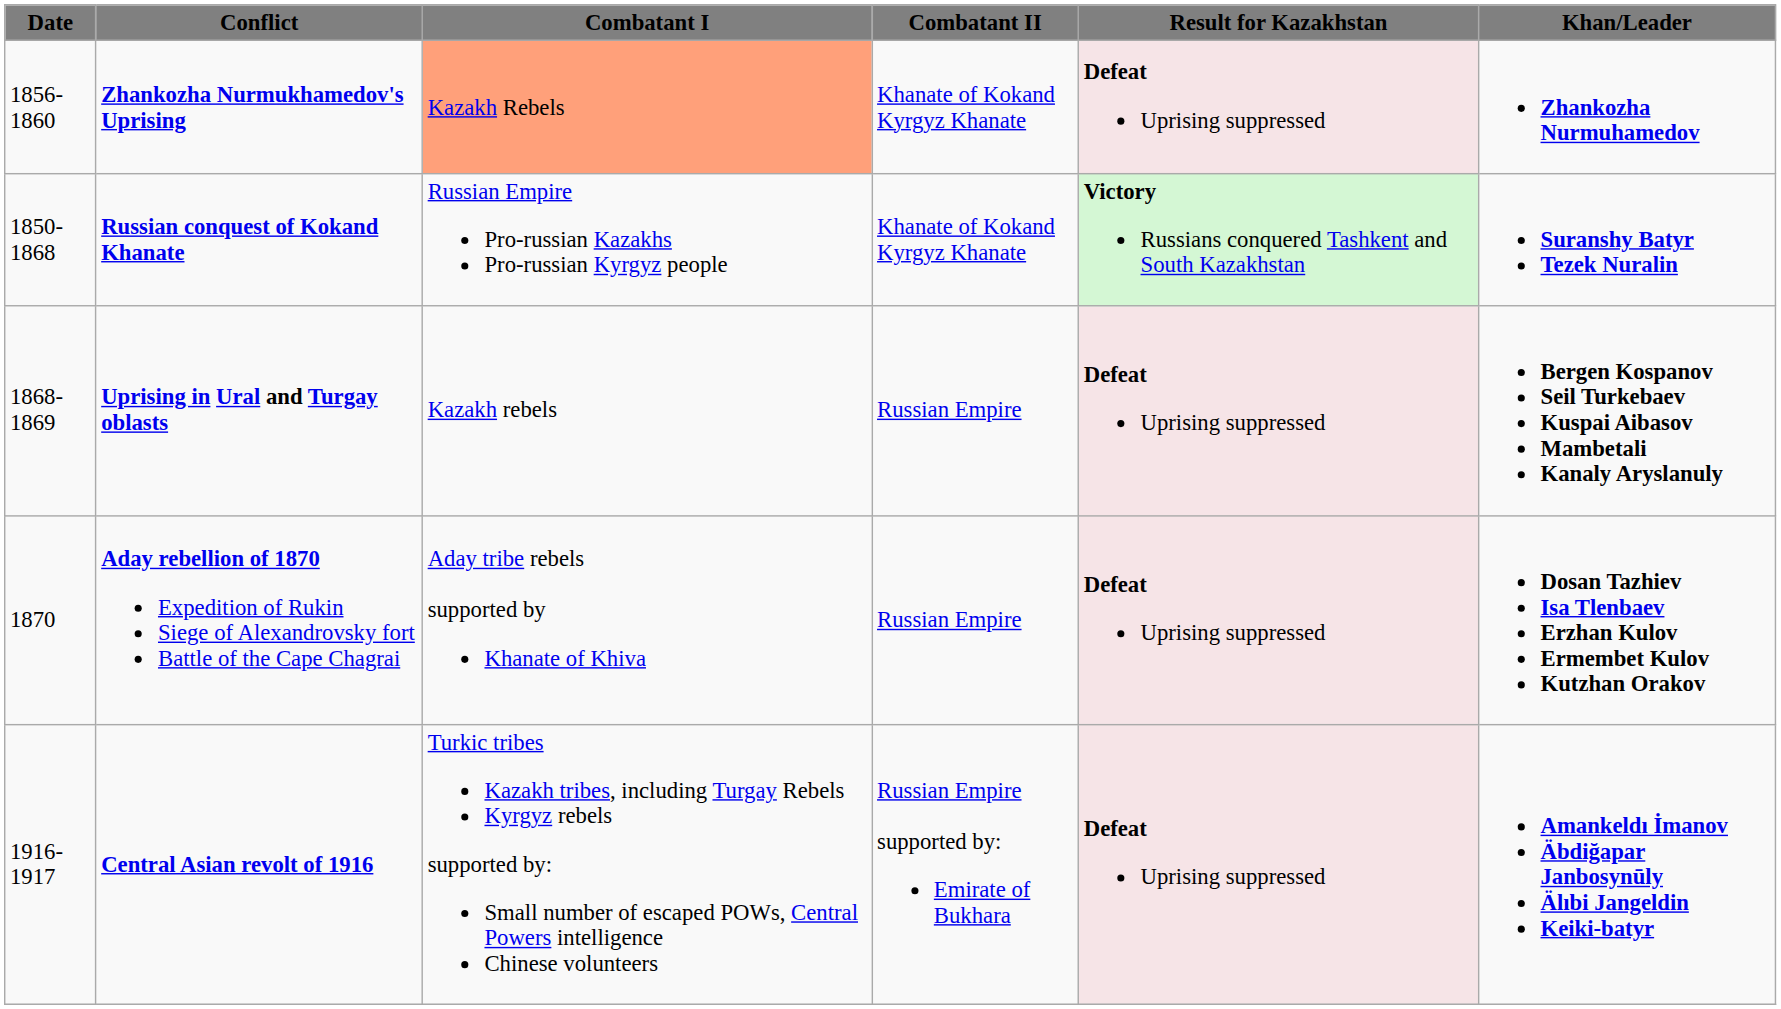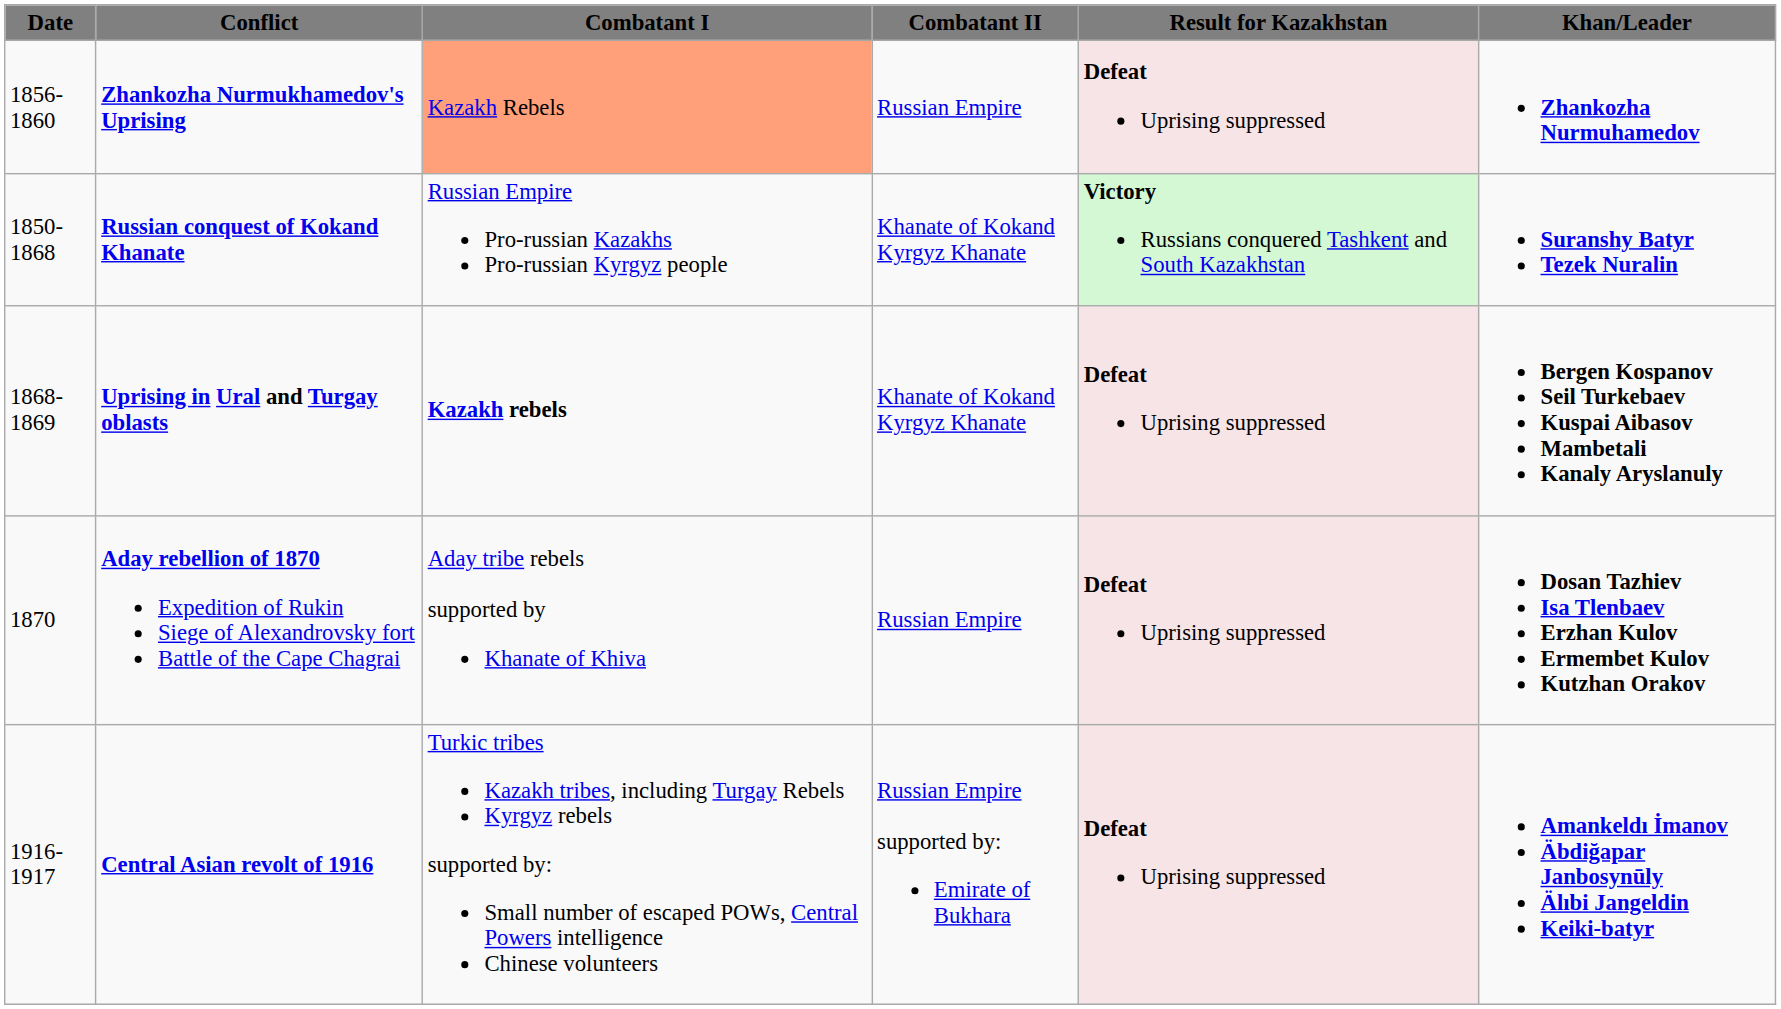Zhankozha Nurmukhamedov's Uprising | Combatant II: Khanate of Kokand Kyrgyz Khanate -> Russian Empire
Uprising in Ural and Turgay oblasts | Combatant I: normal -> bold
Uprising in Ural and Turgay oblasts | Combatant II: Russian Empire -> Khanate of Kokand Kyrgyz Khanate
